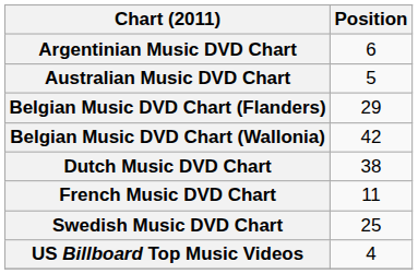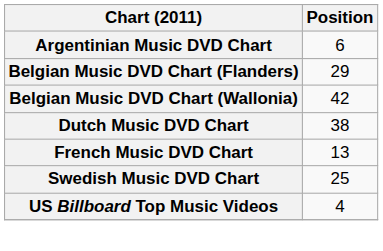- row: Australian Music DVD Chart | 5
French Music DVD Chart | Position: 11 -> 13
